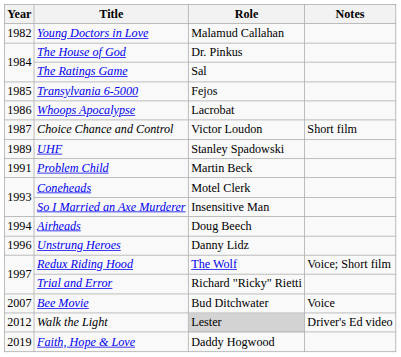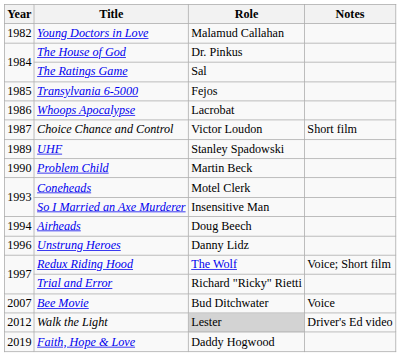Problem Child | Year: 1991 -> 1990
